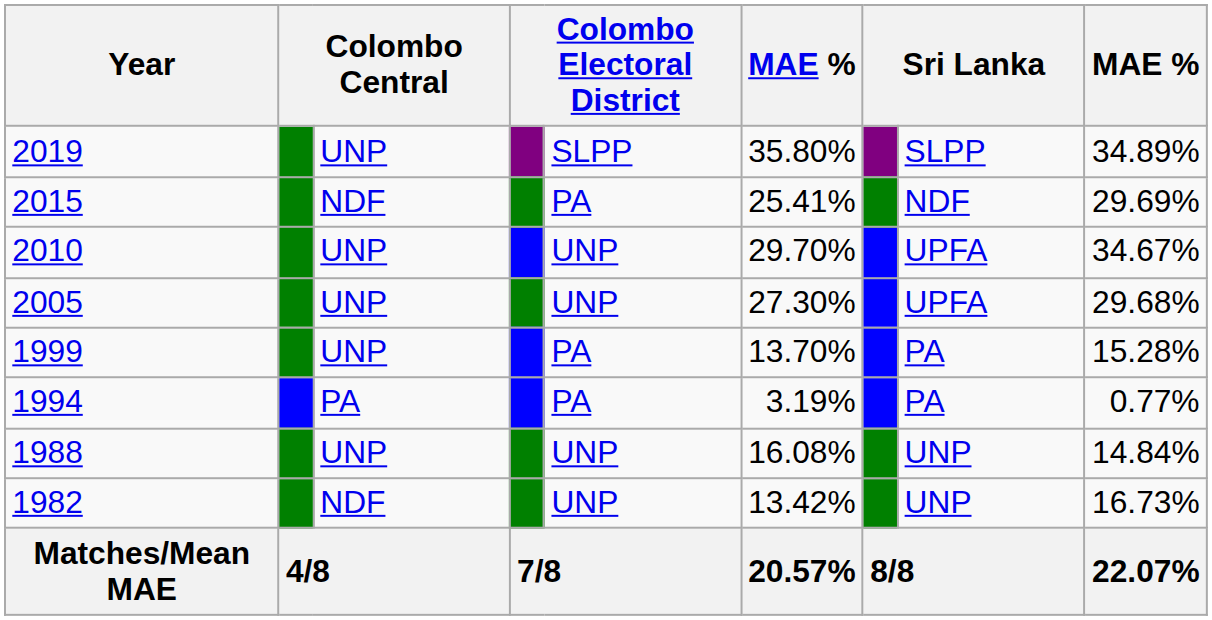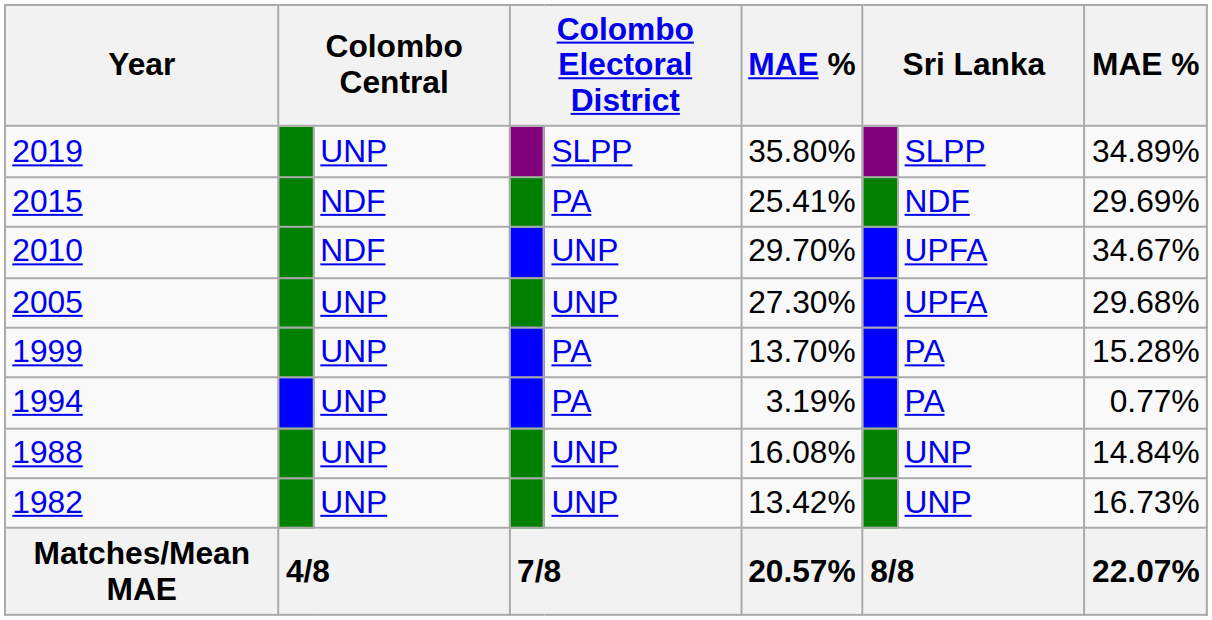2010 | column 3: UNP -> NDF
1994 | column 3: PA -> UNP
1982 | column 3: NDF -> UNP
